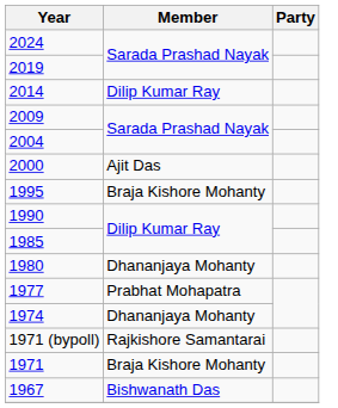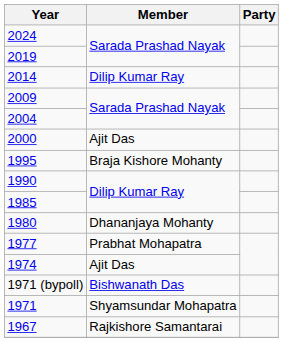1974 | Member: Dhananjaya Mohanty -> Ajit Das
1971 (bypoll) | Member: Rajkishore Samantarai -> Bishwanath Das
1971 | Member: Braja Kishore Mohanty -> Shyamsundar Mohapatra
1967 | Member: Bishwanath Das -> Rajkishore Samantarai
